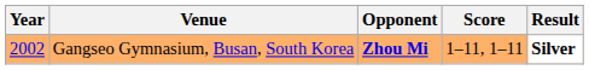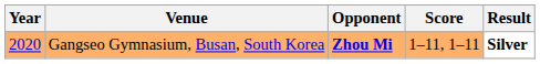Gangseo Gymnasium, Busan, South Korea | Year: 2002 -> 2020
